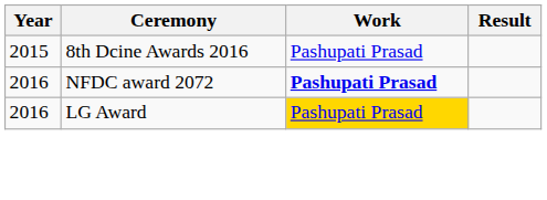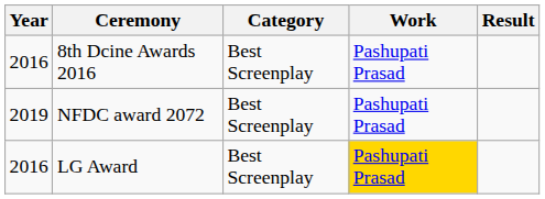+ column: Category | Best Screenplay | Best Screenplay | Best Screenplay
8th Dcine Awards 2016 | Year: 2015 -> 2016
NFDC award 2072 | Year: 2016 -> 2019
NFDC award 2072 | Work: bold -> normal
